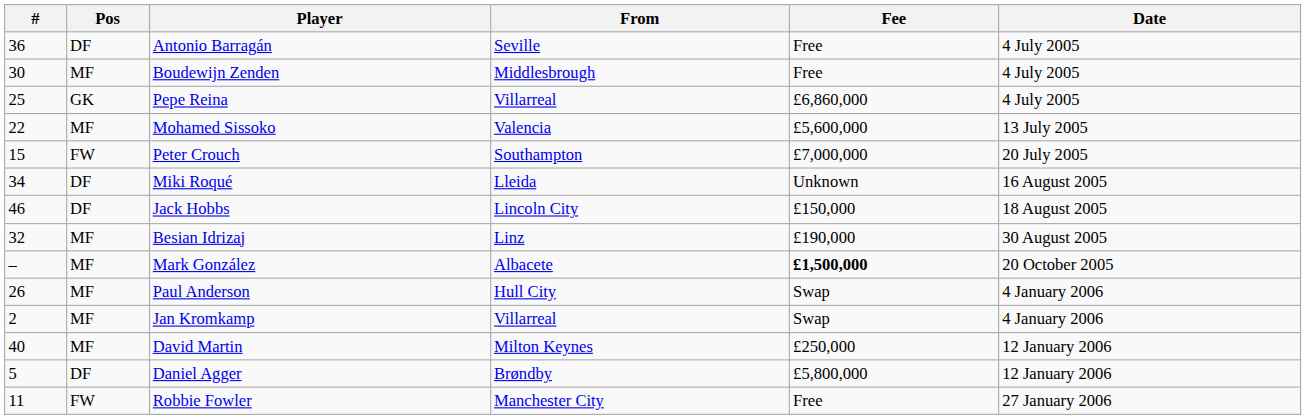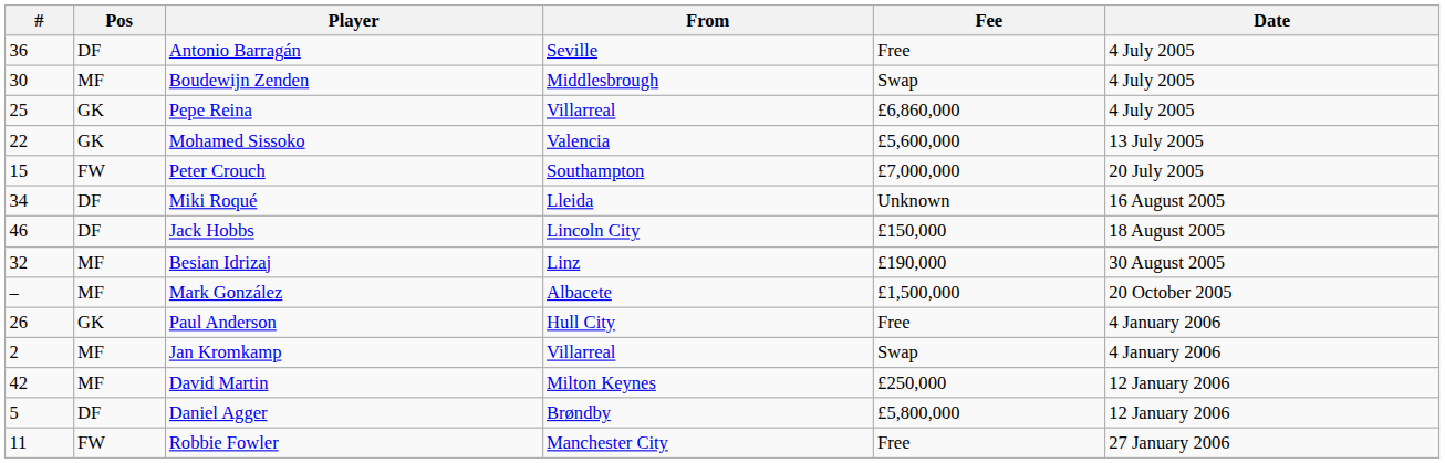Boudewijn Zenden | Fee: Free -> Swap
Mohamed Sissoko | Pos: MF -> GK
Mark González | Fee: bold -> normal
Paul Anderson | Pos: MF -> GK
Paul Anderson | Fee: Swap -> Free
David Martin | #: 40 -> 42
